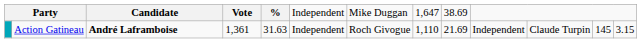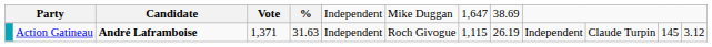Action Gatineau | column 4: 1,361 -> 1,371
Action Gatineau | column 8: 1,110 -> 1,115
Action Gatineau | column 9: 21.69 -> 26.19
Action Gatineau | column 13: 3.15 -> 3.12
